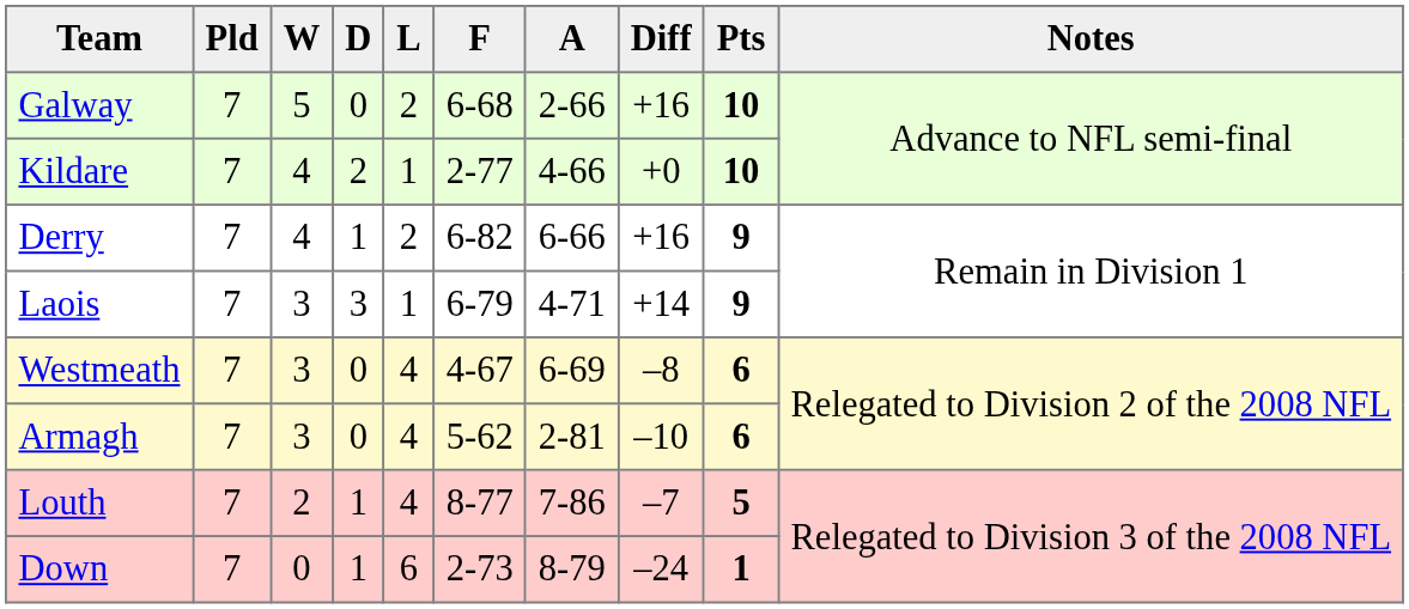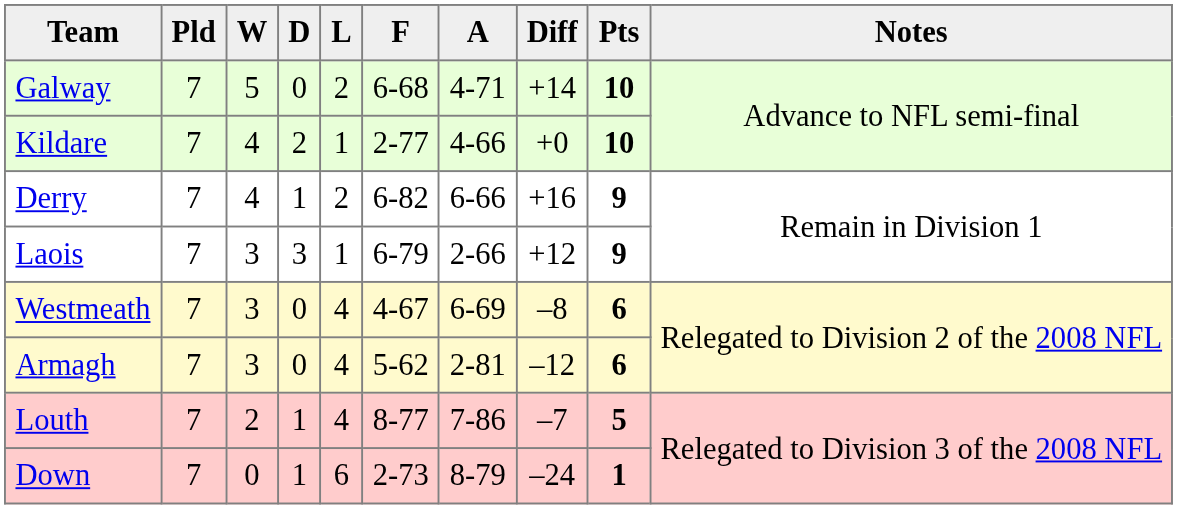Galway | A: 2-66 -> 4-71
Galway | Diff: +16 -> +14
Laois | A: 4-71 -> 2-66
Laois | Diff: +14 -> +12
Armagh | Diff: –10 -> –12
